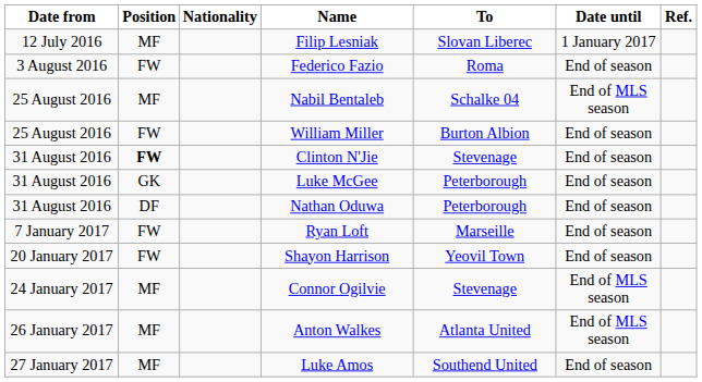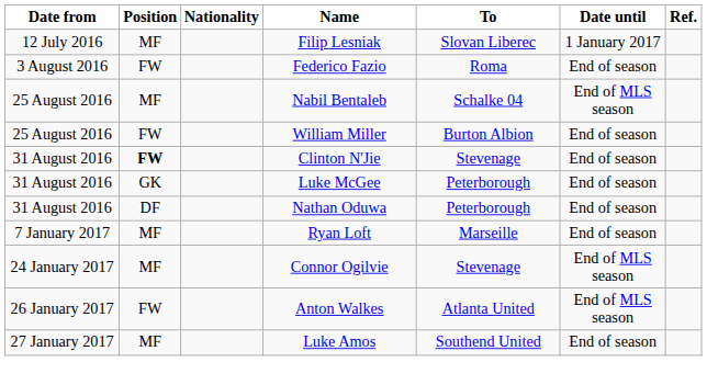Ryan Loft | Position: FW -> MF
- row: 20 January 2017 | FW | Shayon Harrison | Yeovil Town | End of season
Anton Walkes | Position: MF -> FW
